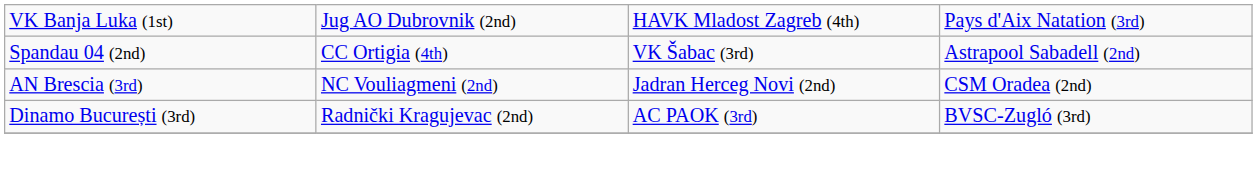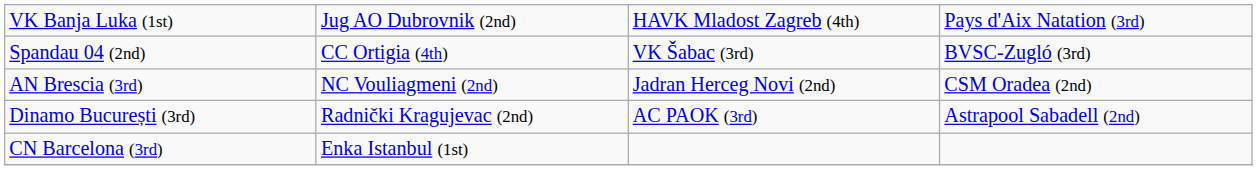Spandau 04 (2nd) | column 4: Astrapool Sabadell (2nd) -> BVSC-Zugló (3rd)
Dinamo București (3rd) | column 4: BVSC-Zugló (3rd) -> Astrapool Sabadell (2nd)
+ row: CN Barcelona (3rd) | Enka Istanbul (1st)
